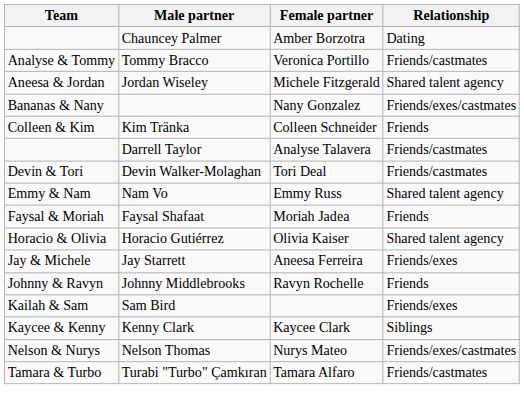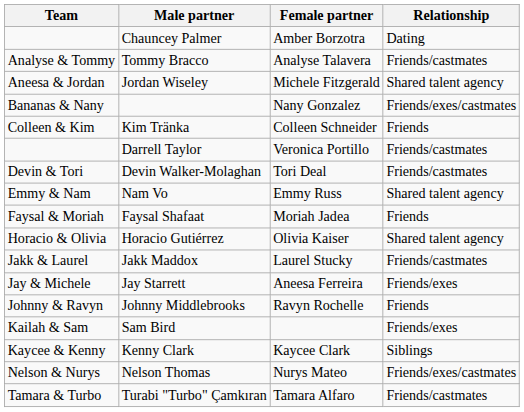Tommy Bracco | Female partner: Veronica Portillo -> Analyse Talavera
Darrell Taylor | Female partner: Analyse Talavera -> Veronica Portillo
+ row: Jakk & Laurel | Jakk Maddox | Laurel Stucky | Friends/castmates
